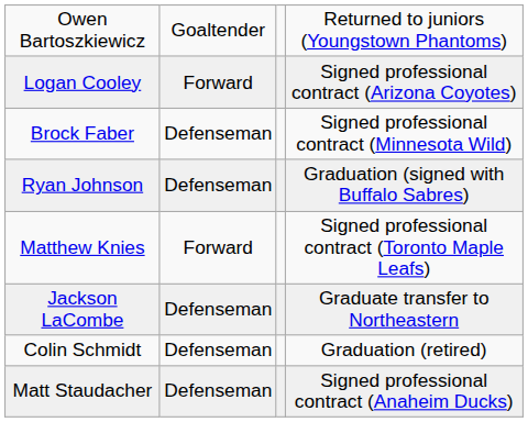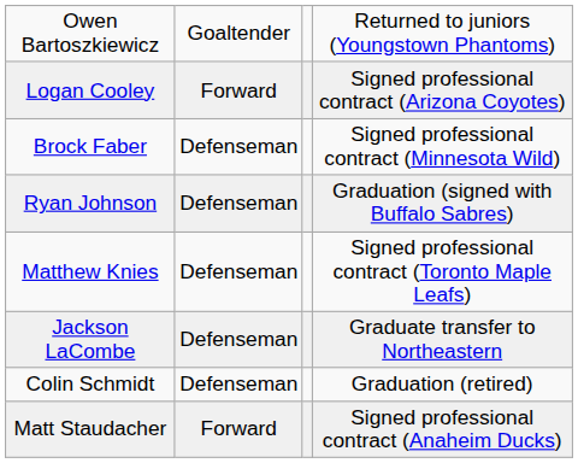Matthew Knies | column 2: Forward -> Defenseman
Matt Staudacher | column 2: Defenseman -> Forward
